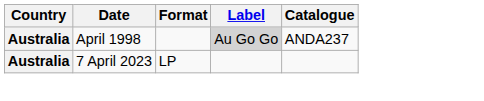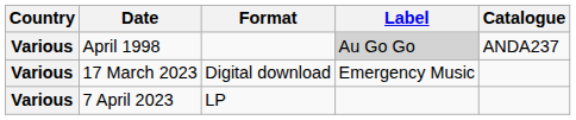April 1998 | Country: Australia -> Various
+ row: Various | 17 March 2023 | Digital download | Emergency Music
7 April 2023 | Country: Australia -> Various
